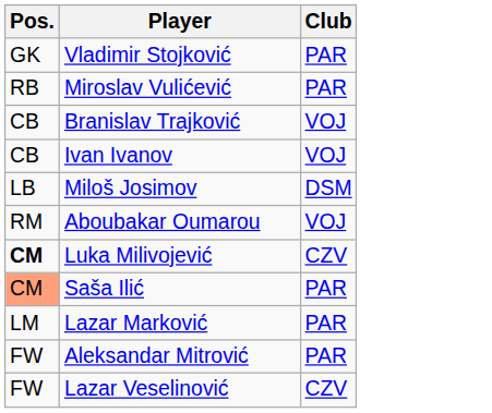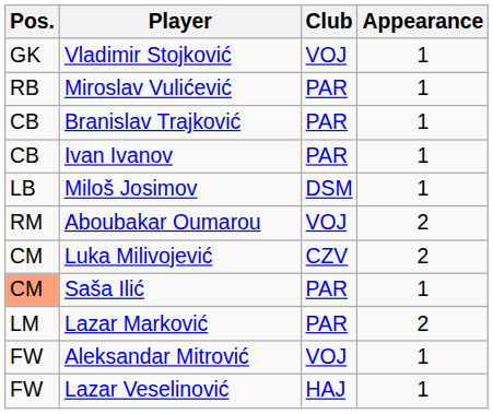+ column: Appearance | 1 | 1 | 1 | 1 | 1 | 2 | 2 | 1 | 2 | 1 | 1
Vladimir Stojković | Club: PAR -> VOJ
Branislav Trajković | Club: VOJ -> PAR
Ivan Ivanov | Club: VOJ -> PAR
Luka Milivojević | Pos.: bold -> normal
Aleksandar Mitrović | Club: PAR -> VOJ
Lazar Veselinović | Club: CZV -> HAJ
